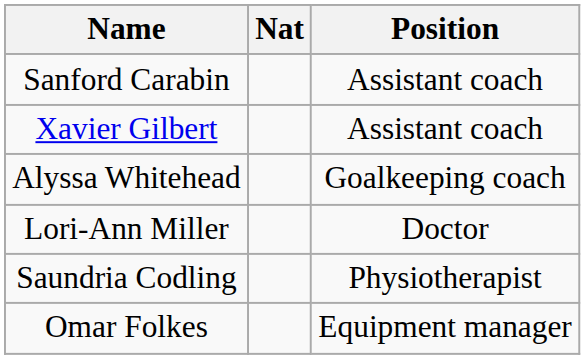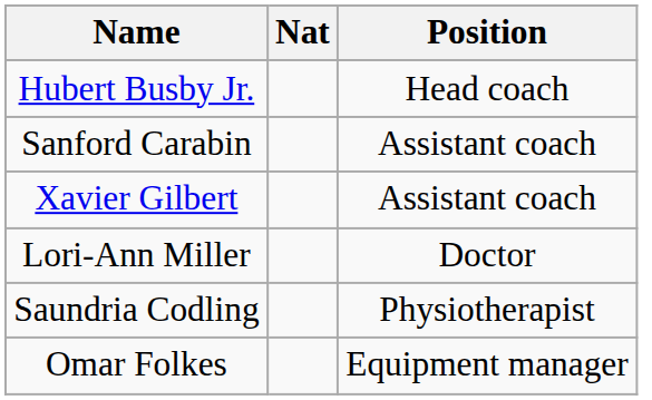+ row: Hubert Busby Jr. | Head coach
- row: Alyssa Whitehead | Goalkeeping coach
